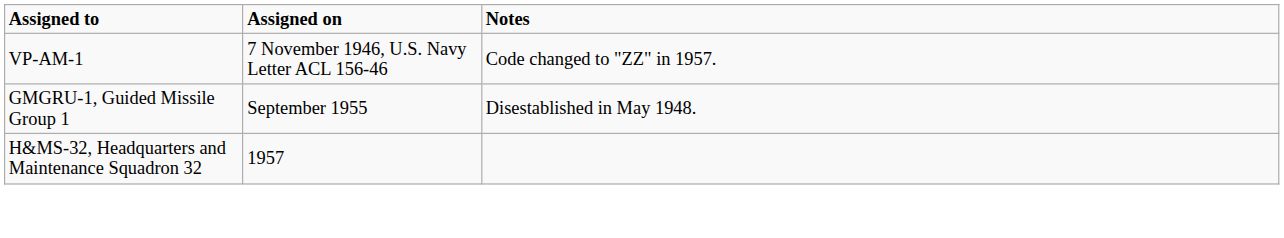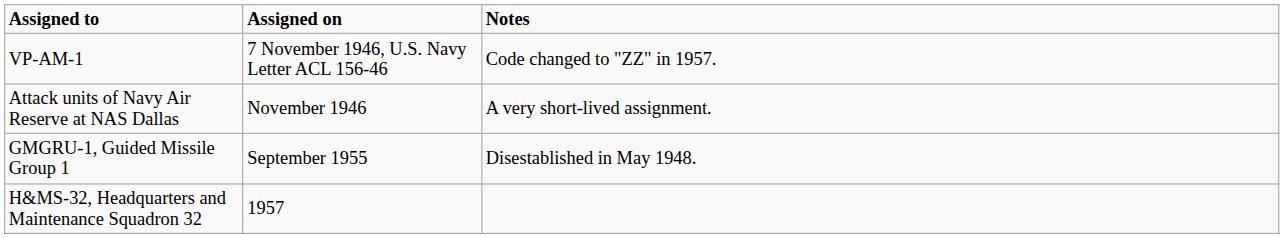+ row: Attack units of Navy Air Reserve at NAS Dallas | November 1946 | A very short-lived assignment.
